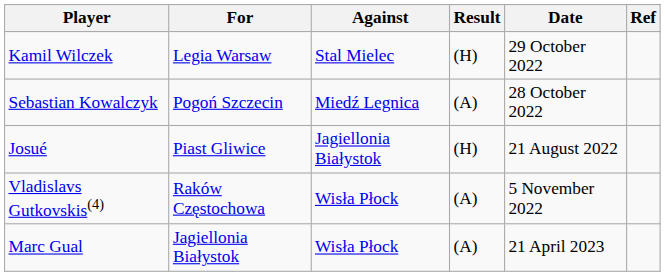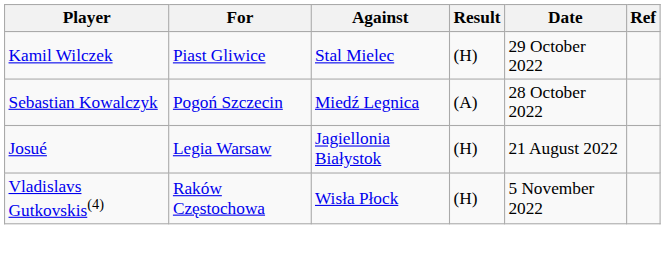Kamil Wilczek | For: Legia Warsaw -> Piast Gliwice
Josué | For: Piast Gliwice -> Legia Warsaw
Vladislavs Gutkovskis(4) | Result: (A) -> (H)
- row: Marc Gual | Jagiellonia Białystok | Wisła Płock | (A) | 21 April 2023
